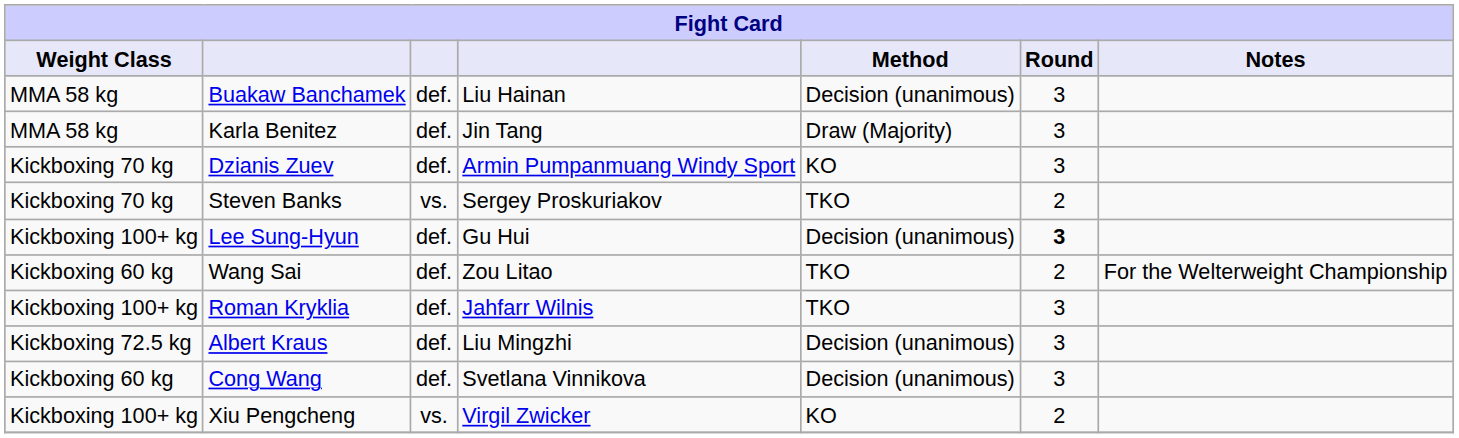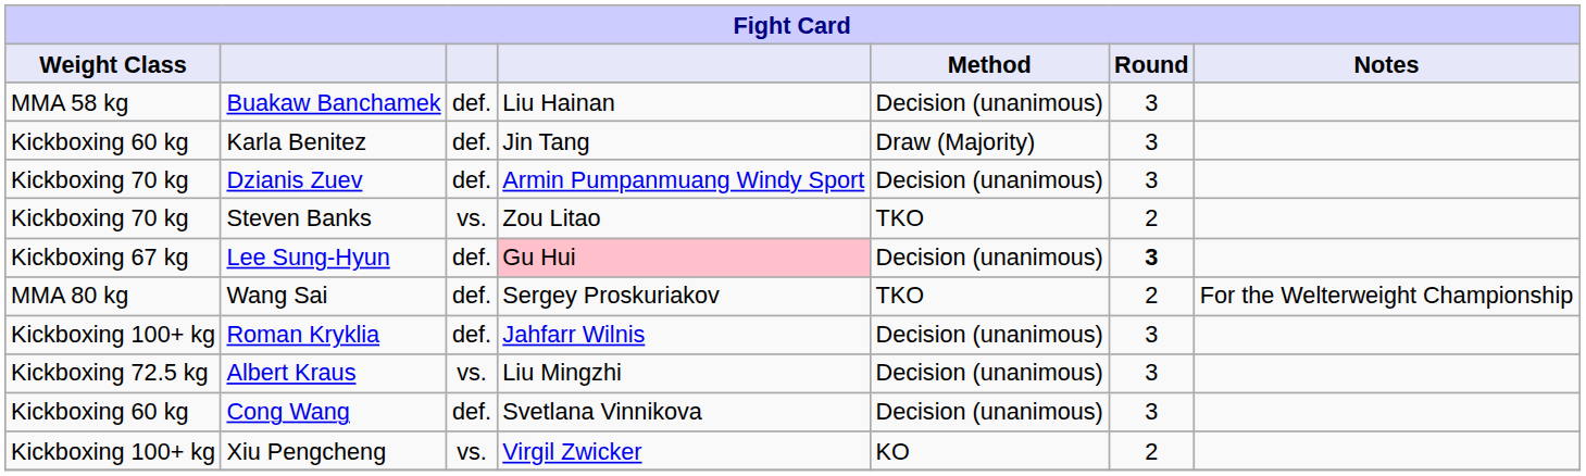Karla Benitez | Weight Class: MMA 58 kg -> Kickboxing 60 kg
Dzianis Zuev | Method: KO -> Decision (unanimous)
Steven Banks | column 4: Sergey Proskuriakov -> Zou Litao
Lee Sung-Hyun | Weight Class: Kickboxing 100+ kg -> Kickboxing 67 kg
Lee Sung-Hyun | column 4: no background -> pink background
Wang Sai | Weight Class: Kickboxing 60 kg -> MMA 80 kg
Wang Sai | column 4: Zou Litao -> Sergey Proskuriakov
Roman Kryklia | Method: TKO -> Decision (unanimous)
Albert Kraus | column 3: def. -> vs.
